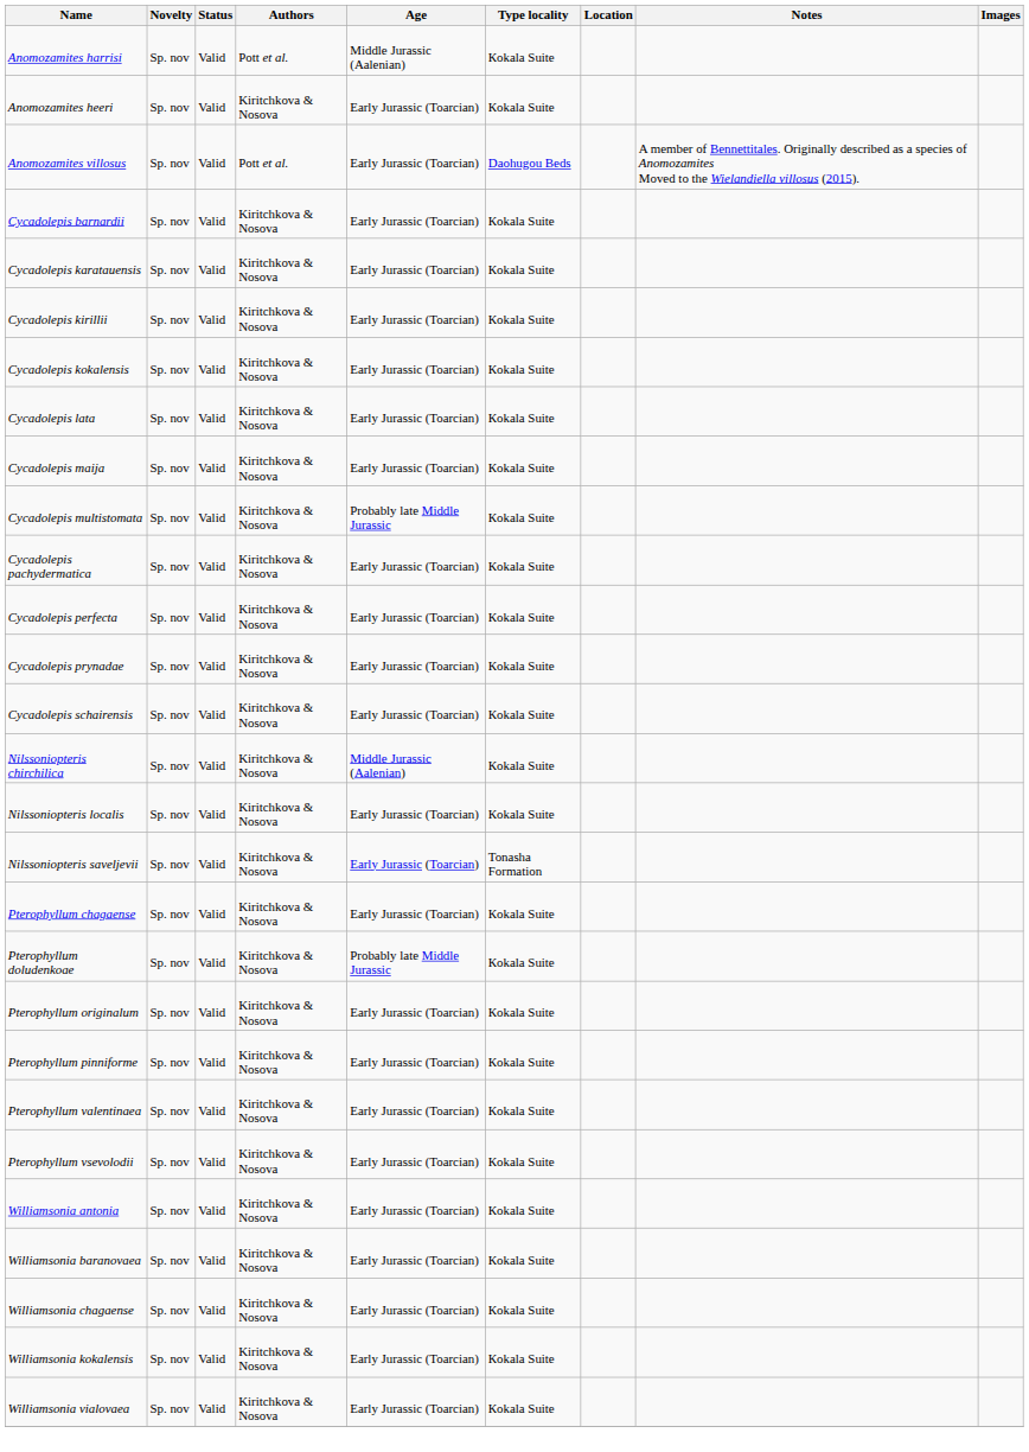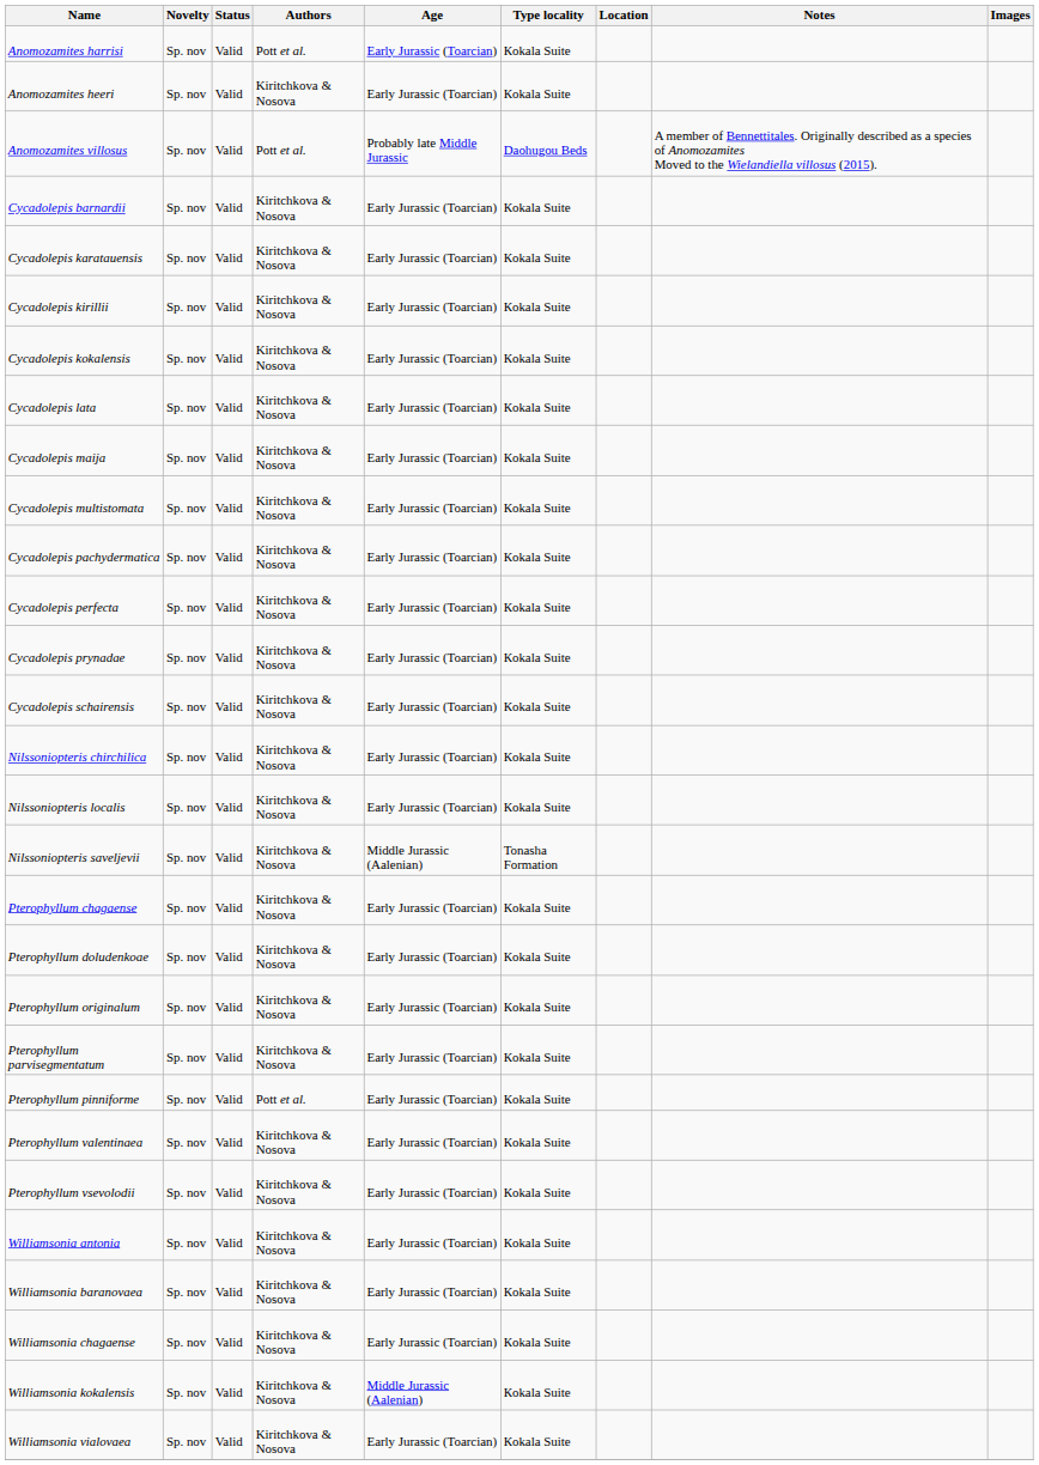Anomozamites harrisi | Age: Middle Jurassic (Aalenian) -> Early Jurassic (Toarcian)
Anomozamites villosus | Age: Early Jurassic (Toarcian) -> Probably late Middle Jurassic
Cycadolepis multistomata | Age: Probably late Middle Jurassic -> Early Jurassic (Toarcian)
Nilssoniopteris chirchilica | Age: Middle Jurassic (Aalenian) -> Early Jurassic (Toarcian)
Nilssoniopteris saveljevii | Age: Early Jurassic (Toarcian) -> Middle Jurassic (Aalenian)
Pterophyllum doludenkoae | Age: Probably late Middle Jurassic -> Early Jurassic (Toarcian)
+ row: Pterophyllum pаrvisegmentatum | Sp. nov | Valid | Kiritchkova & Nosova | Early Jurassic (Toarcian) | Кokala Suite
Pterophyllum pinniforme | Authors: Kiritchkova & Nosova -> Pott et al.
Williamsonia kokalensis | Age: Early Jurassic (Toarcian) -> Middle Jurassic (Aalenian)
